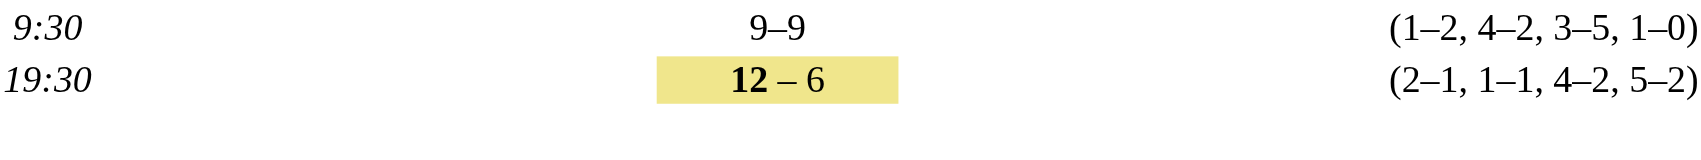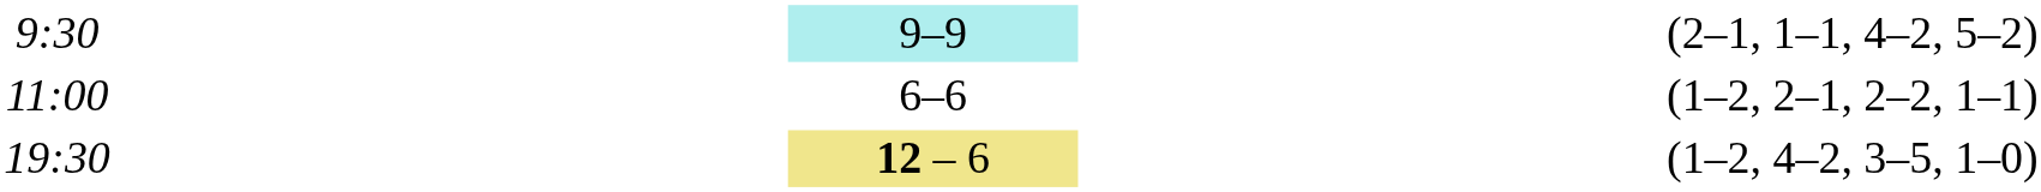9:30 | column 3: no background -> paleturquoise background
9:30 | column 5: (1–2, 4–2, 3–5, 1–0) -> (2–1, 1–1, 4–2, 5–2)
+ row: 11:00 | 6–6 | (1–2, 2–1, 2–2, 1–1)
19:30 | column 5: (2–1, 1–1, 4–2, 5–2) -> (1–2, 4–2, 3–5, 1–0)
